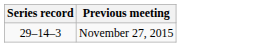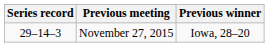+ column: Previous winner | Iowa, 28–20
